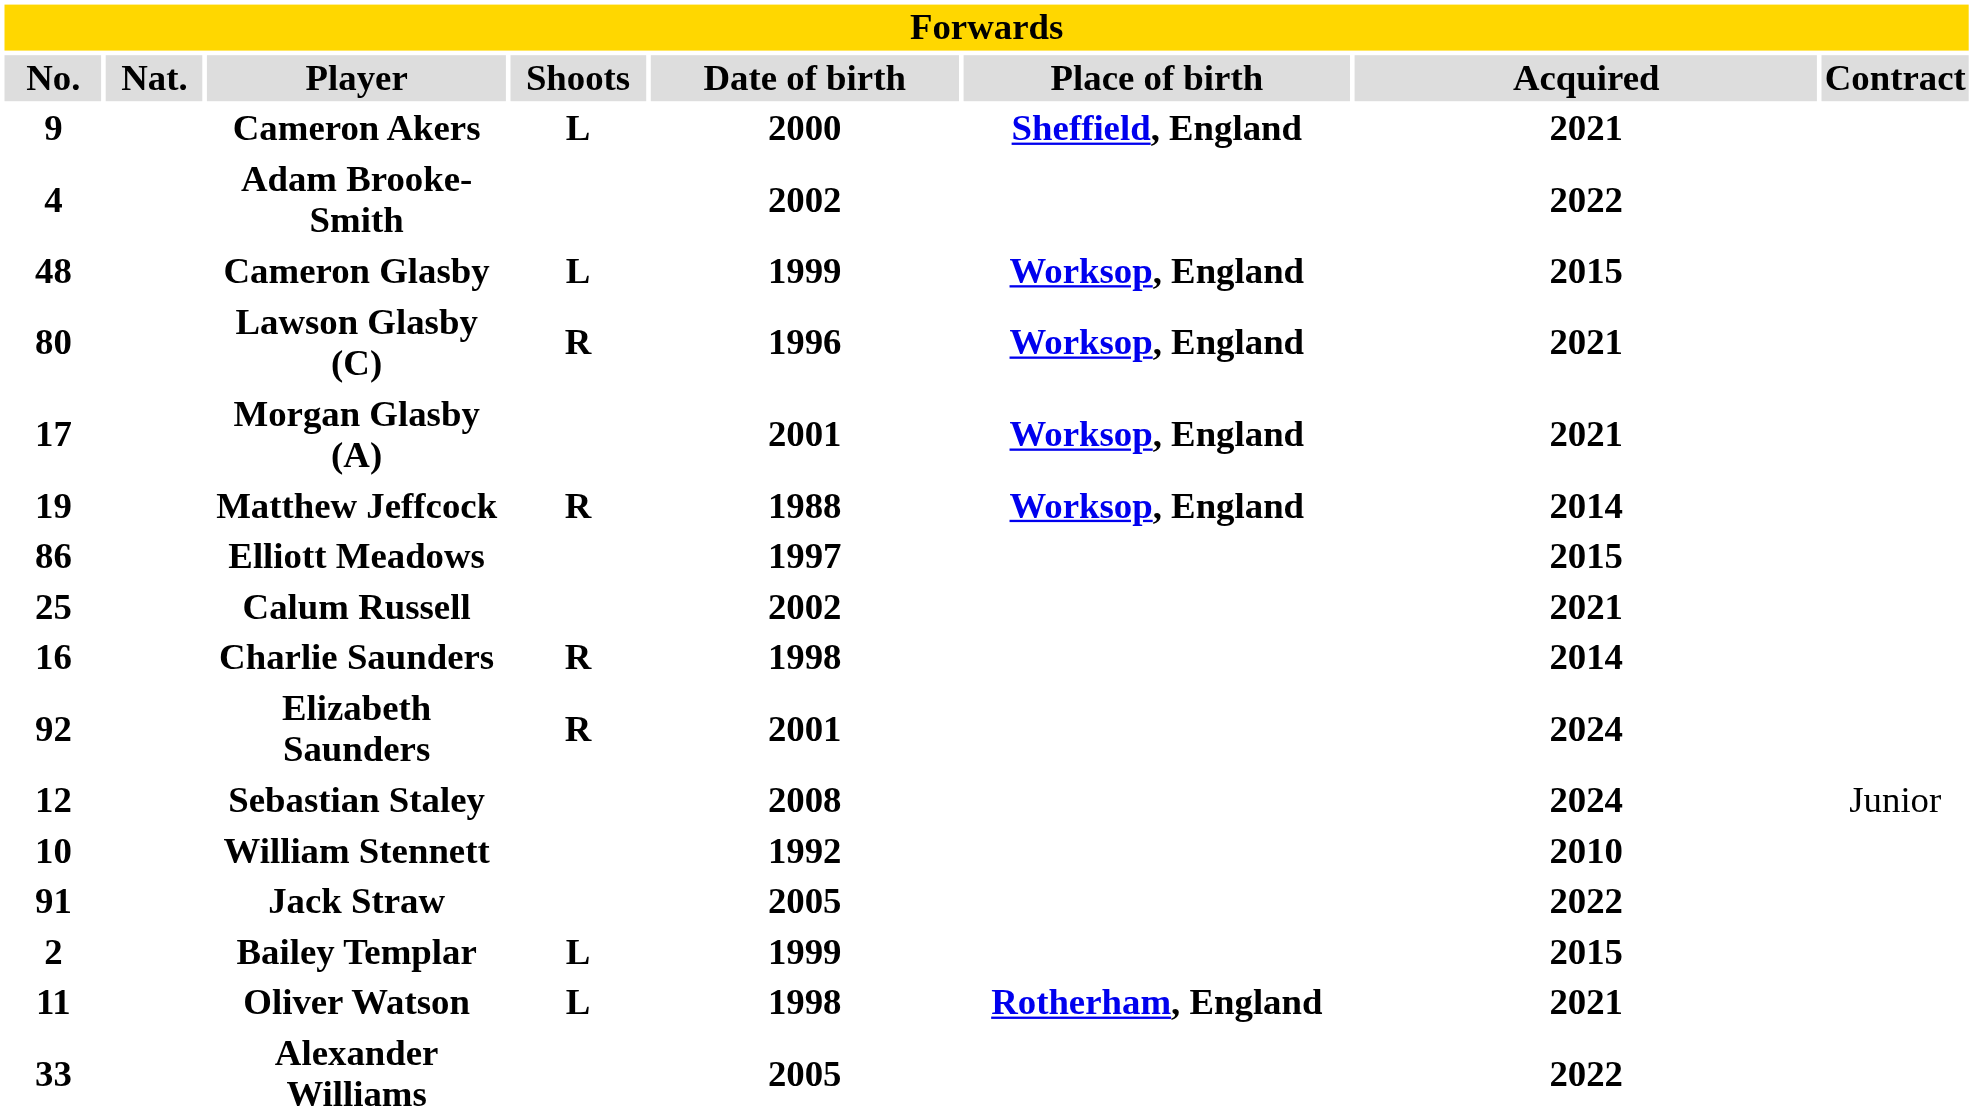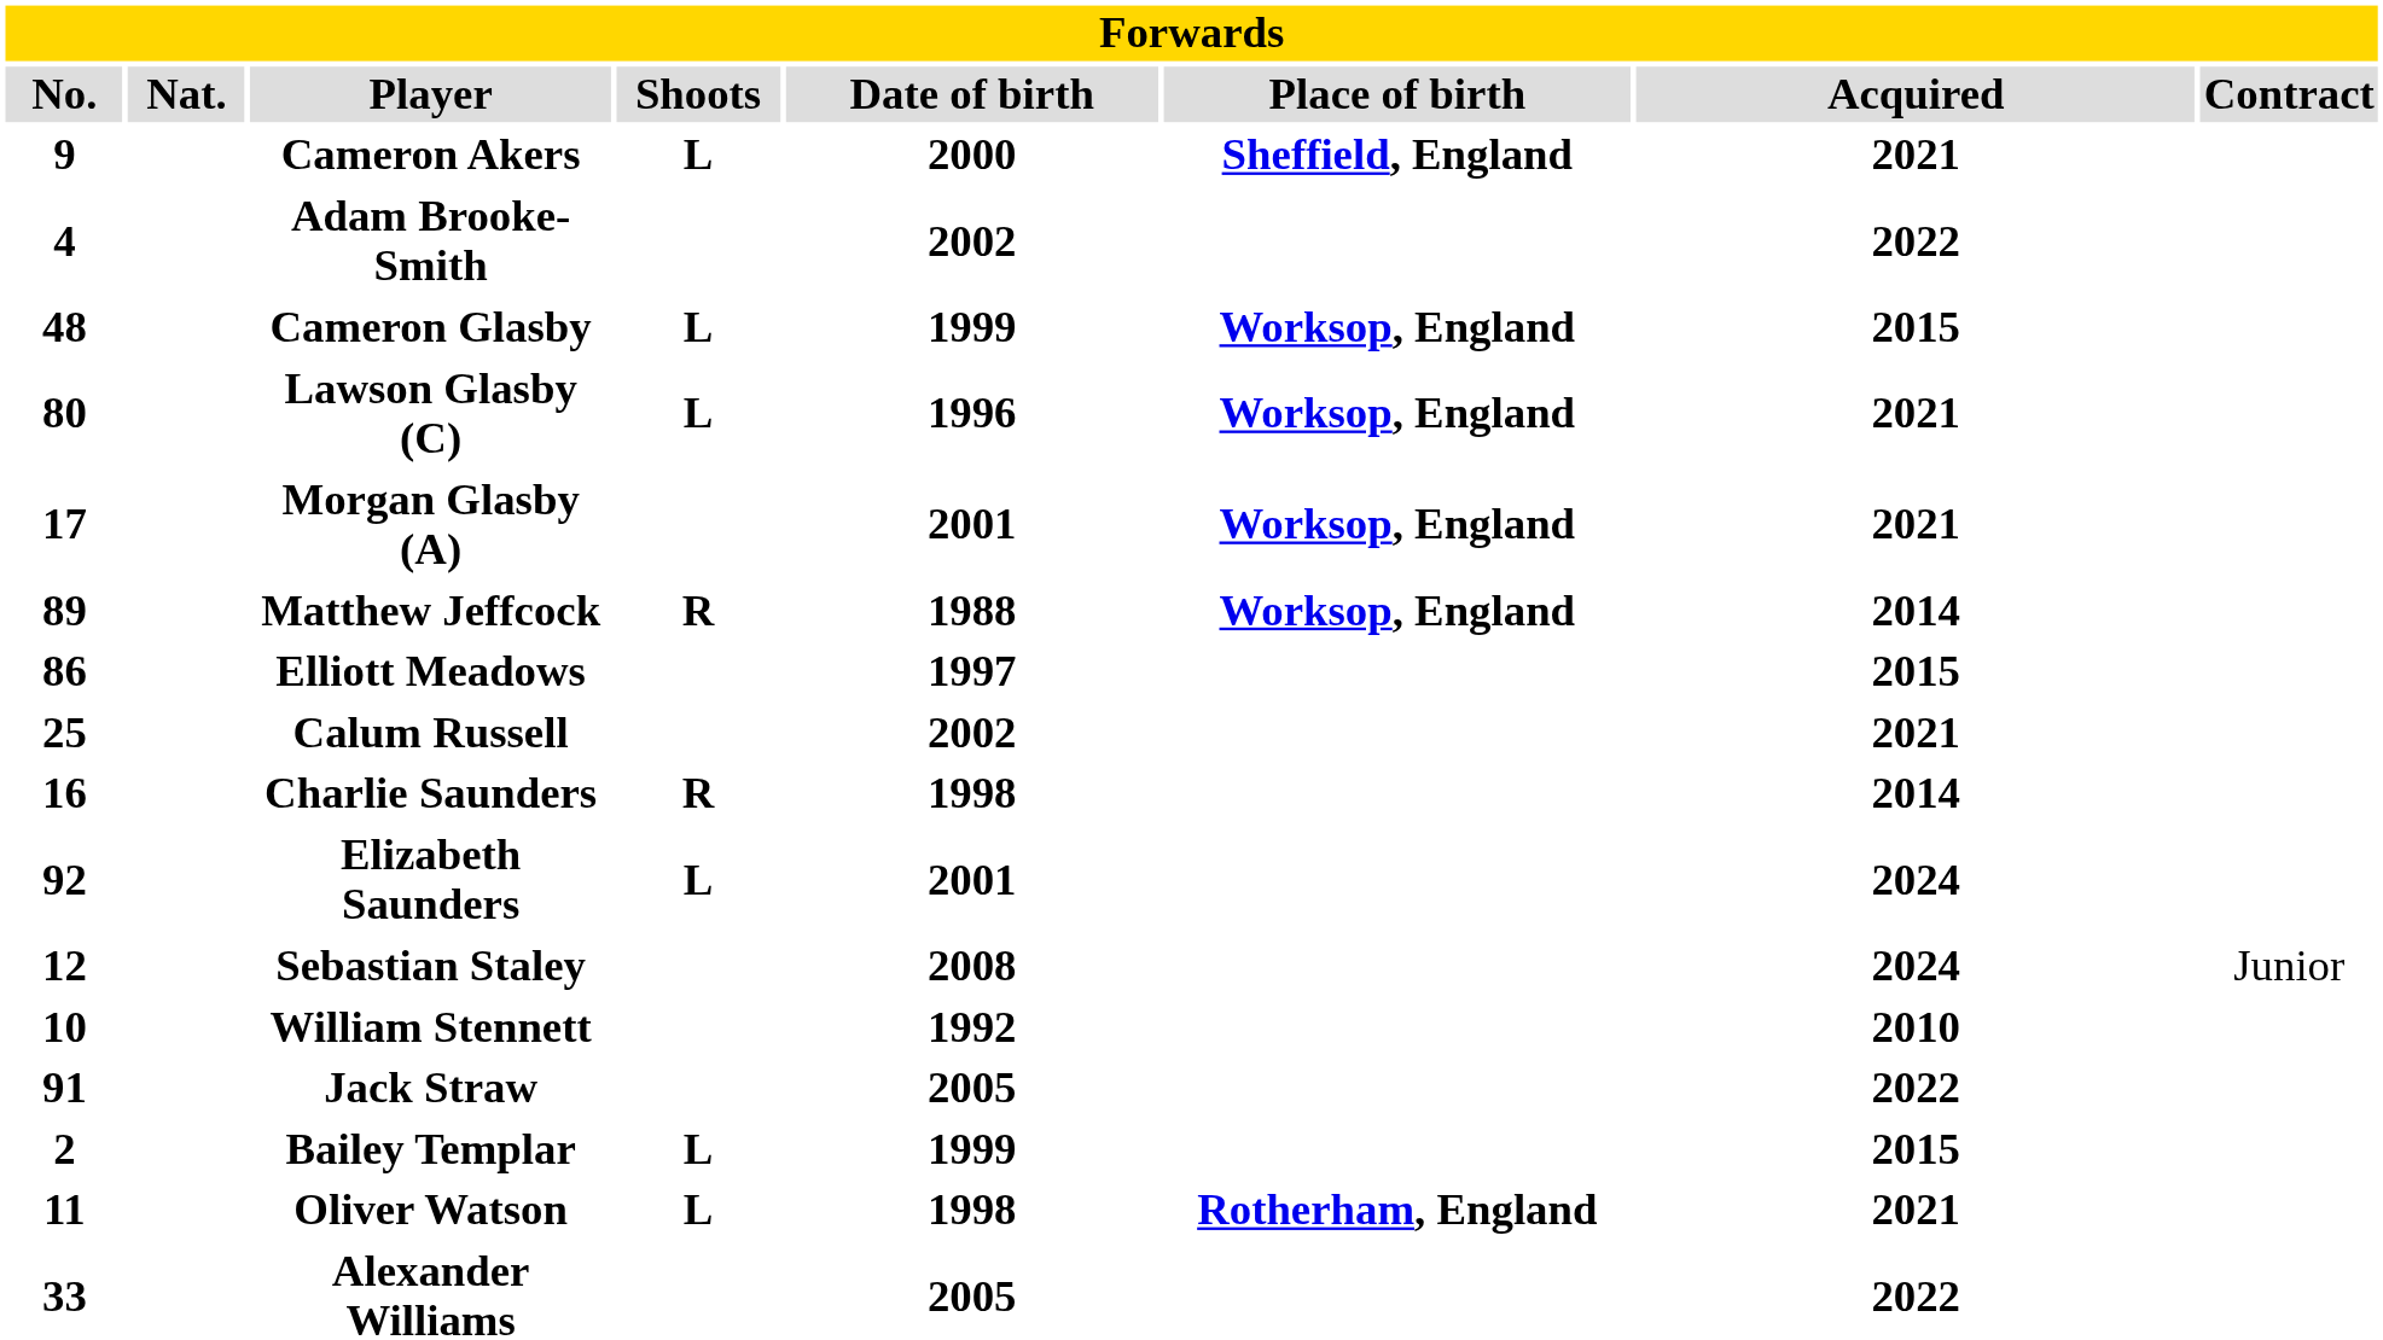Lawson Glasby (C) | Shoots: R -> L
Matthew Jeffcock | No.: 19 -> 89
Elizabeth Saunders | Shoots: R -> L
